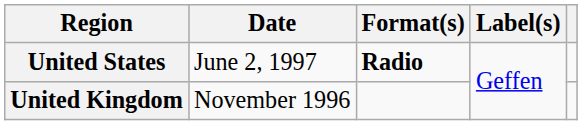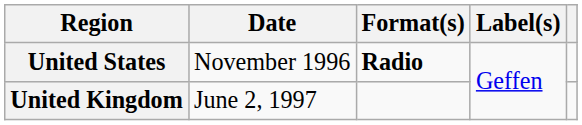United States | Date: June 2, 1997 -> November 1996
United Kingdom | Date: November 1996 -> June 2, 1997
